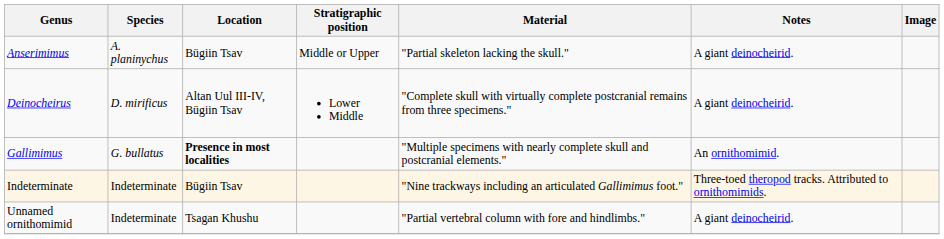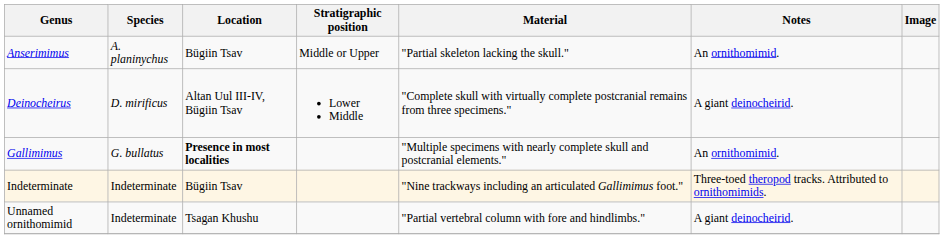Anserimimus | Notes: A giant deinocheirid. -> An ornithomimid.
